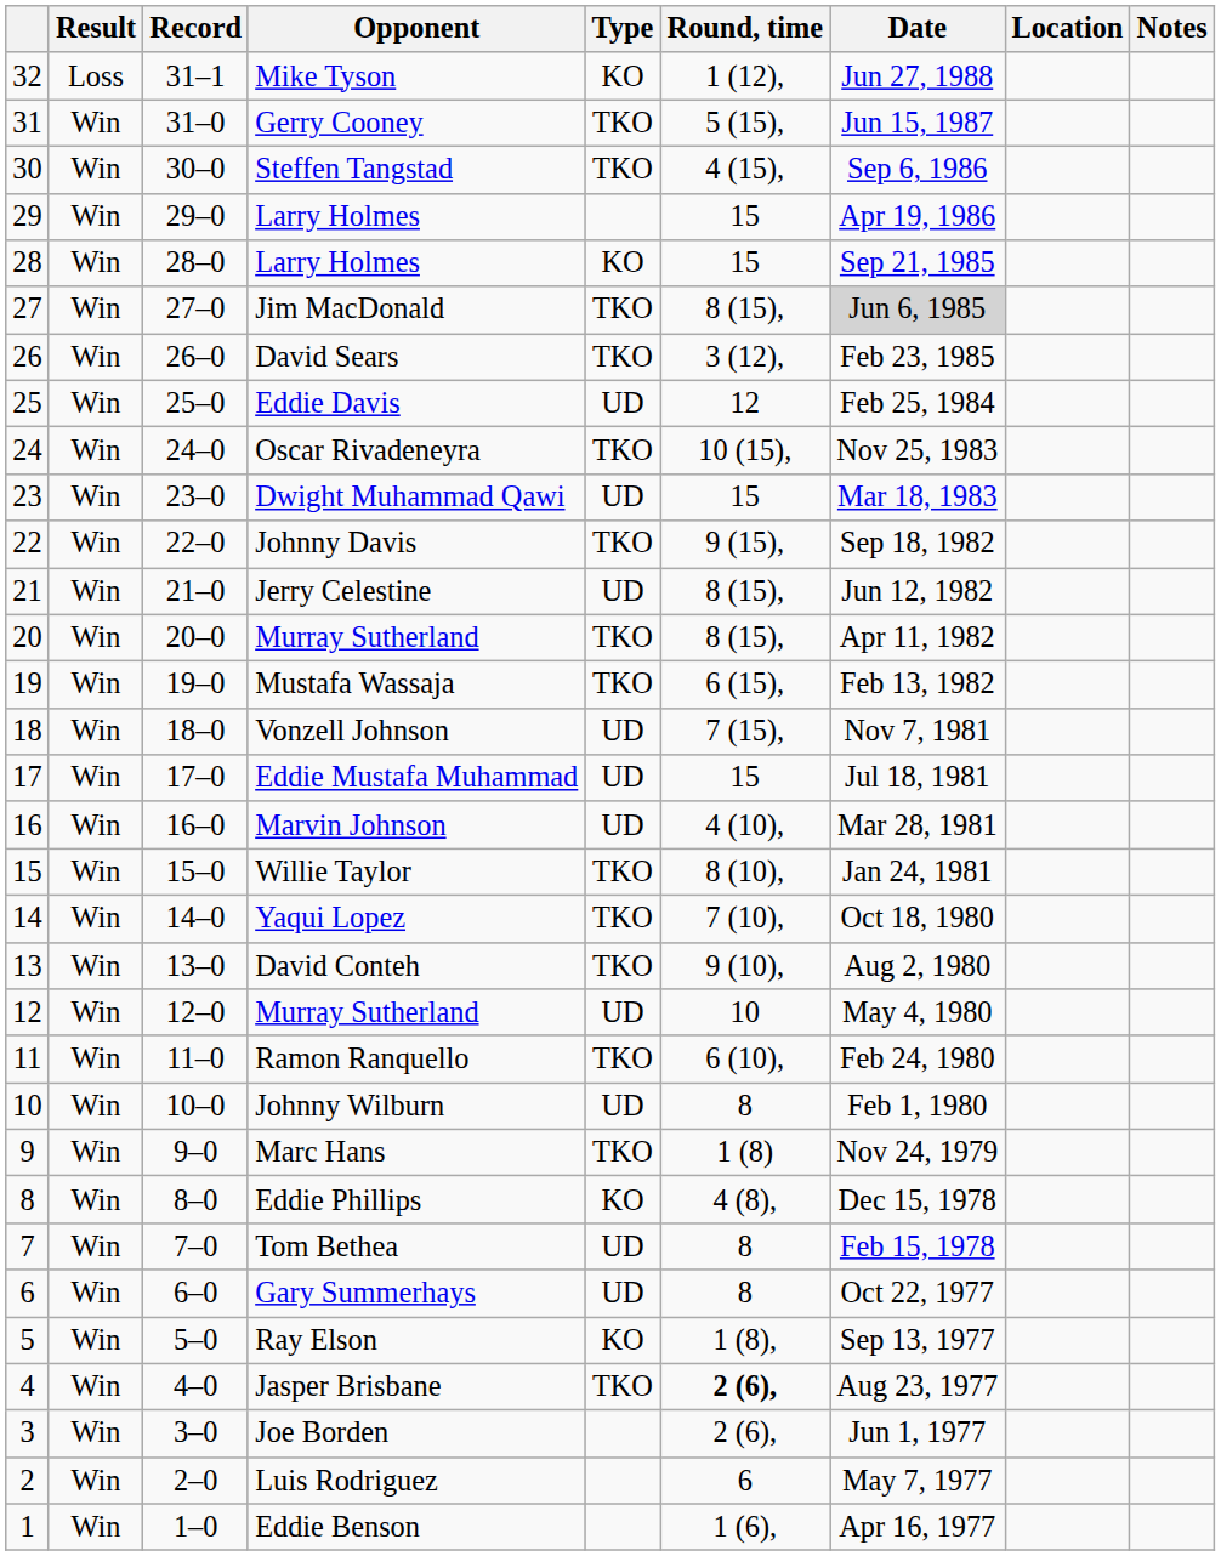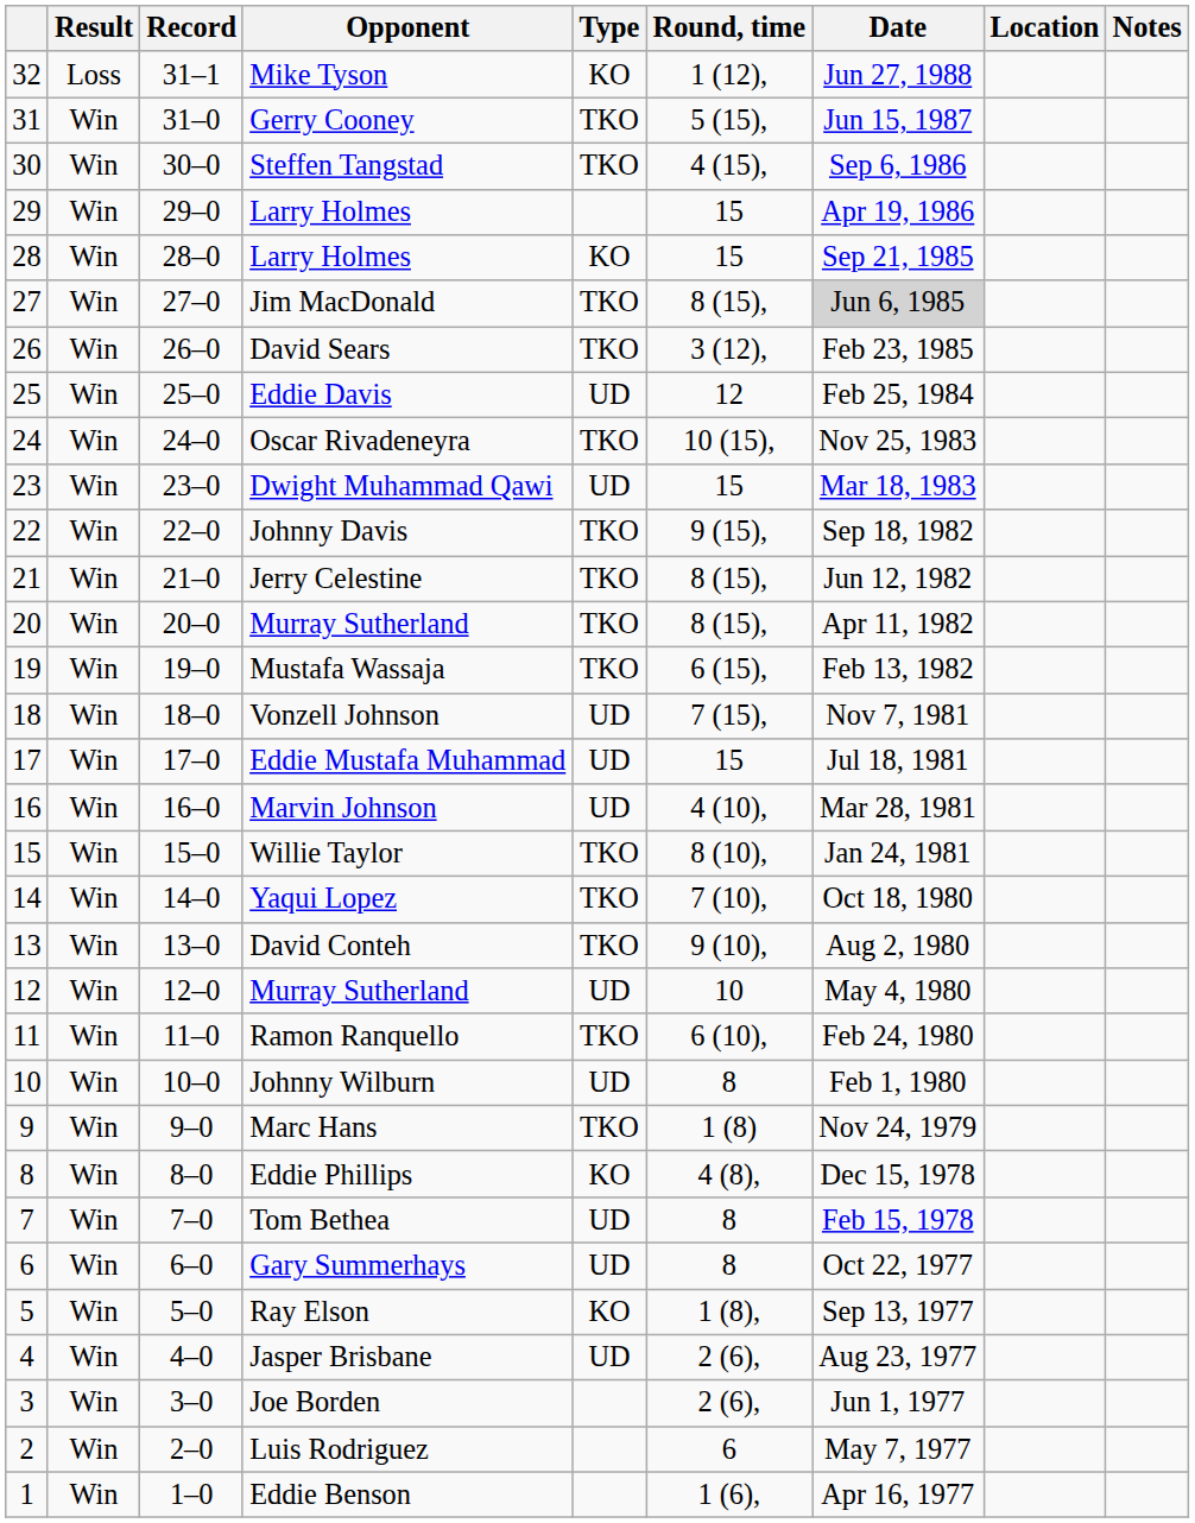Jerry Celestine | Type: UD -> TKO
Jasper Brisbane | Type: TKO -> UD
Jasper Brisbane | Round, time: bold -> normal
